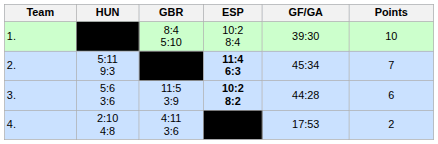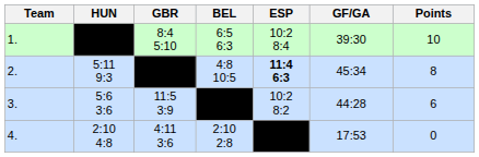+ column: BEL | 6:5 6:3 | 4:8 10:5 | 2:10 2:8
2. | Points: 7 -> 8
3. | ESP: bold -> normal
4. | Points: 2 -> 0
